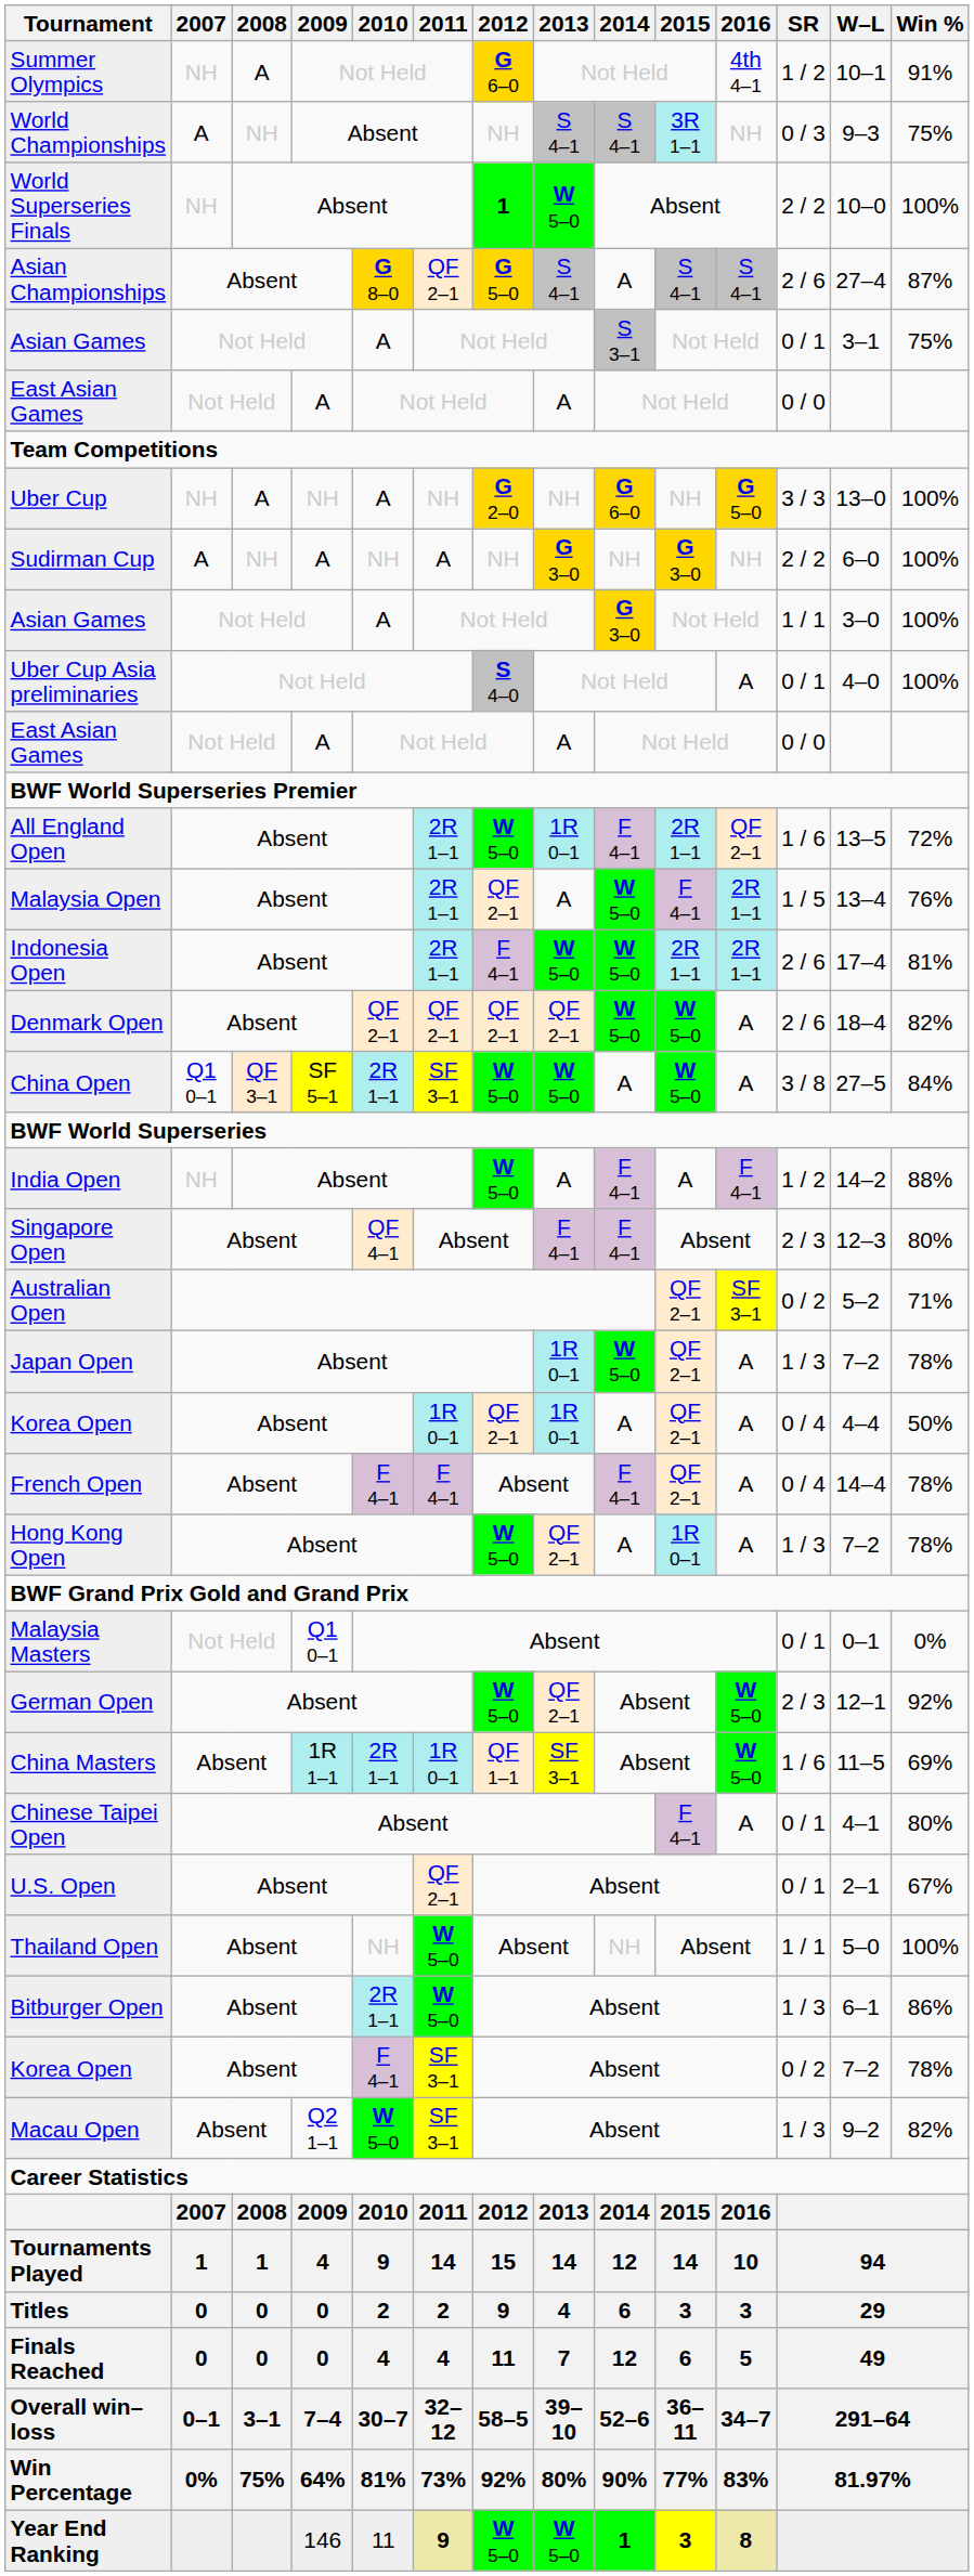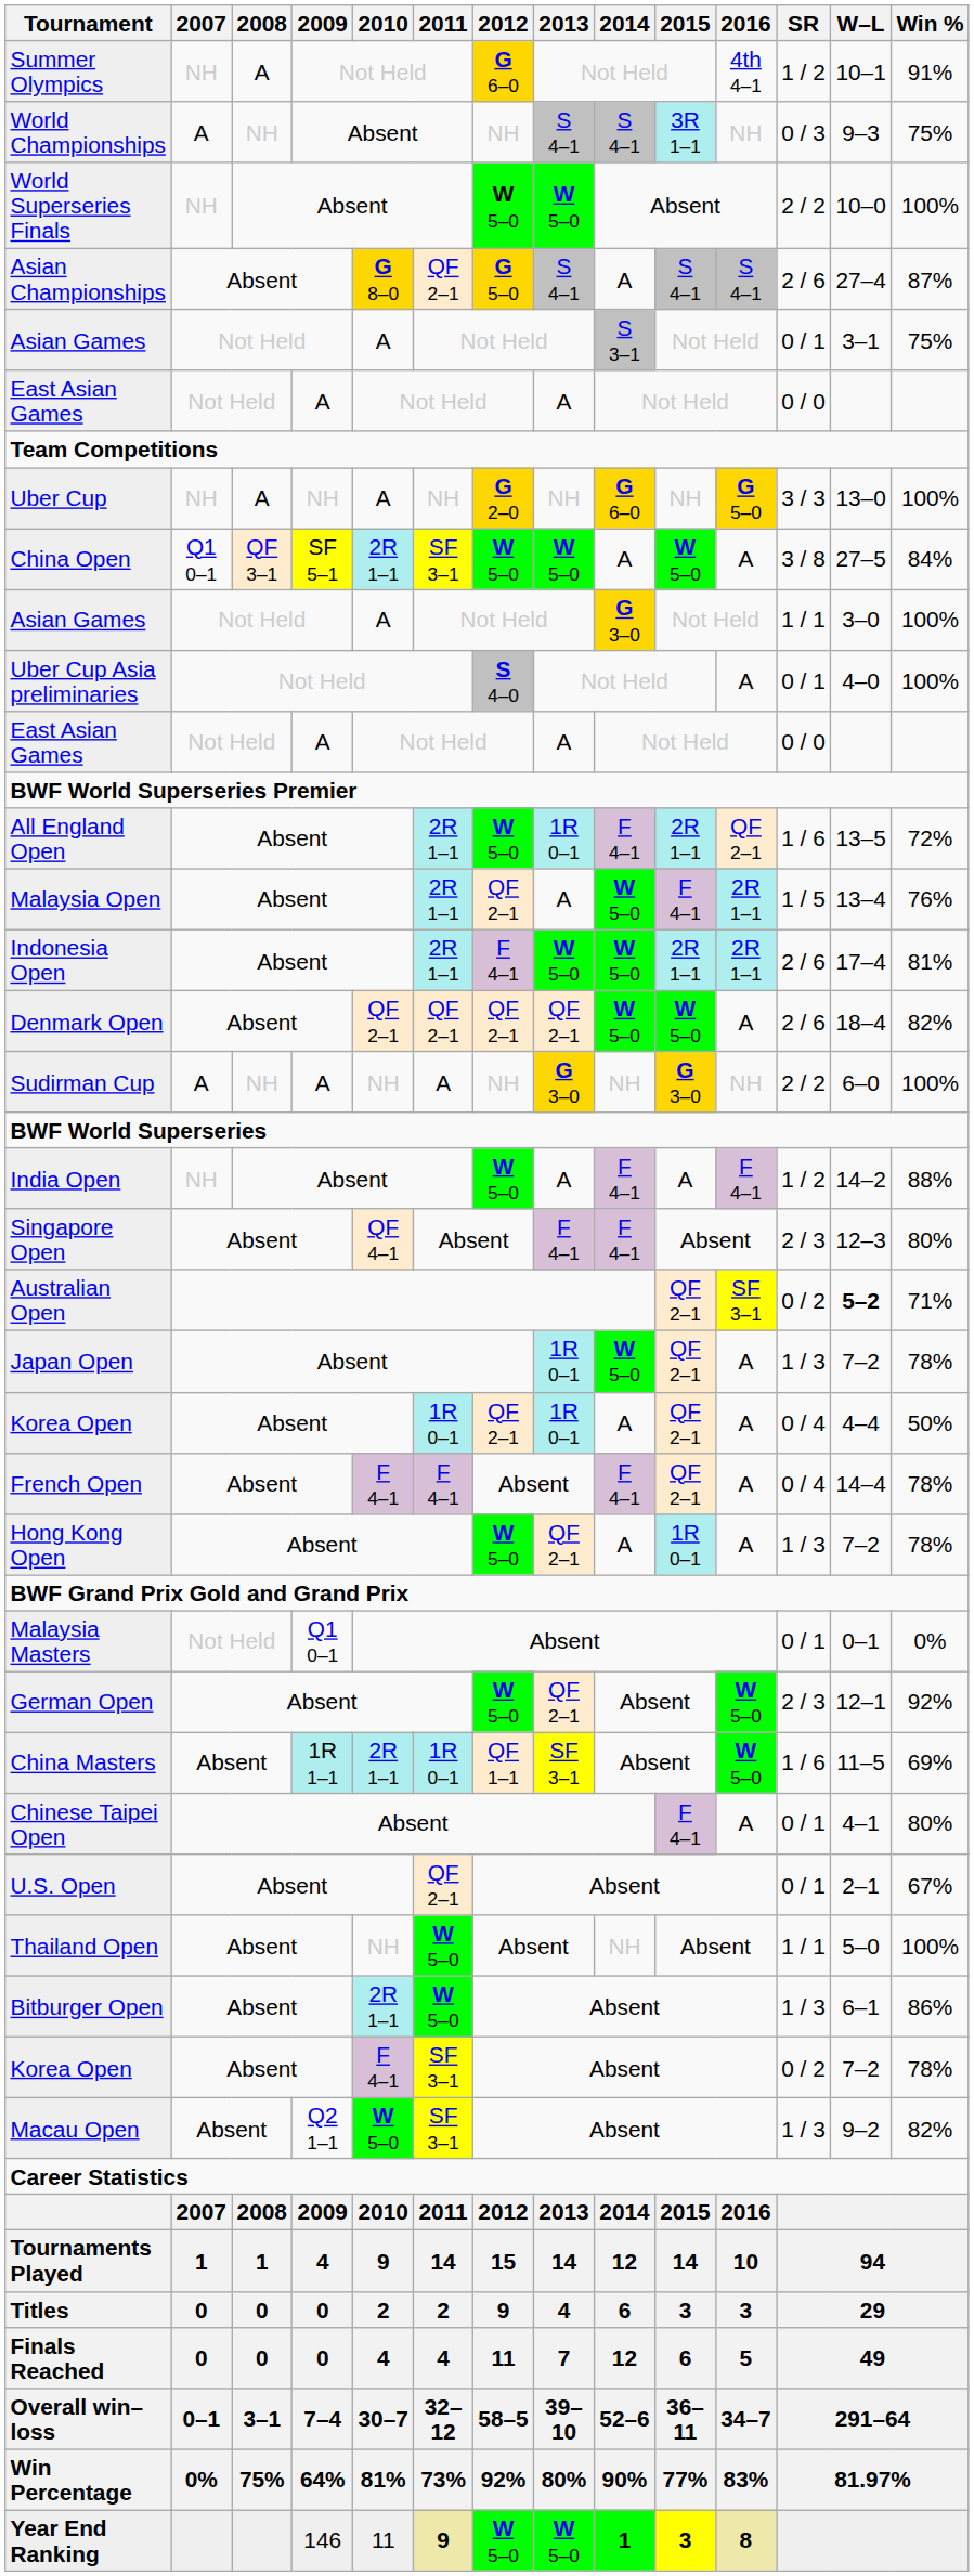World Superseries Finals | 2012: 1 -> W 5–0
rows swapped: Sudirman Cup <-> China Open
Australian Open | W–L: normal -> bold
